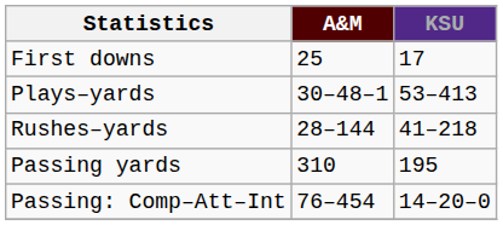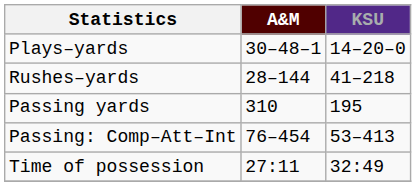- row: First downs | 25 | 17
Plays–yards | KSU: 53–413 -> 14–20–0
Passing: Comp–Att–Int | KSU: 14–20–0 -> 53–413
+ row: Time of possession | 27:11 | 32:49
